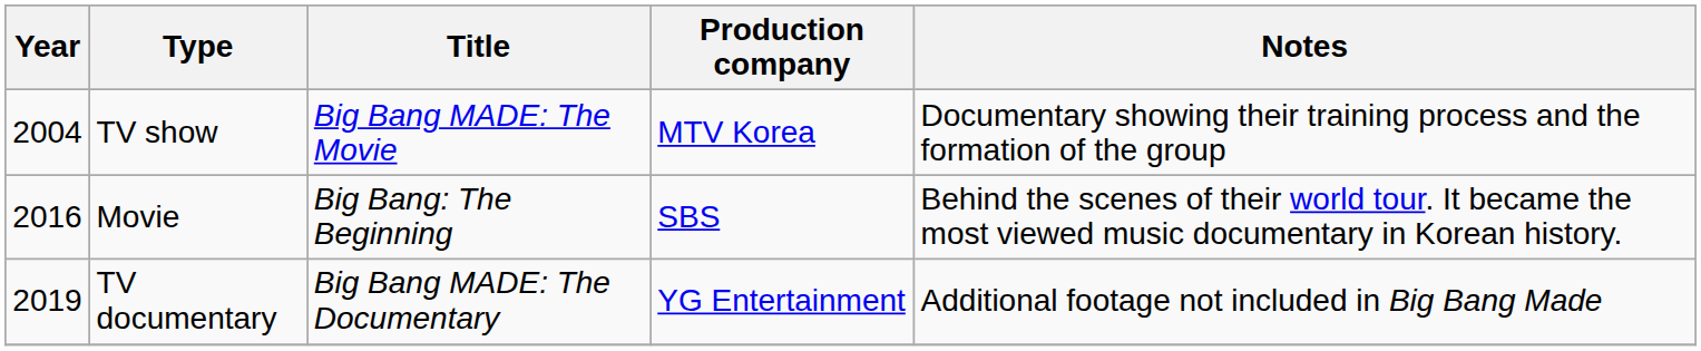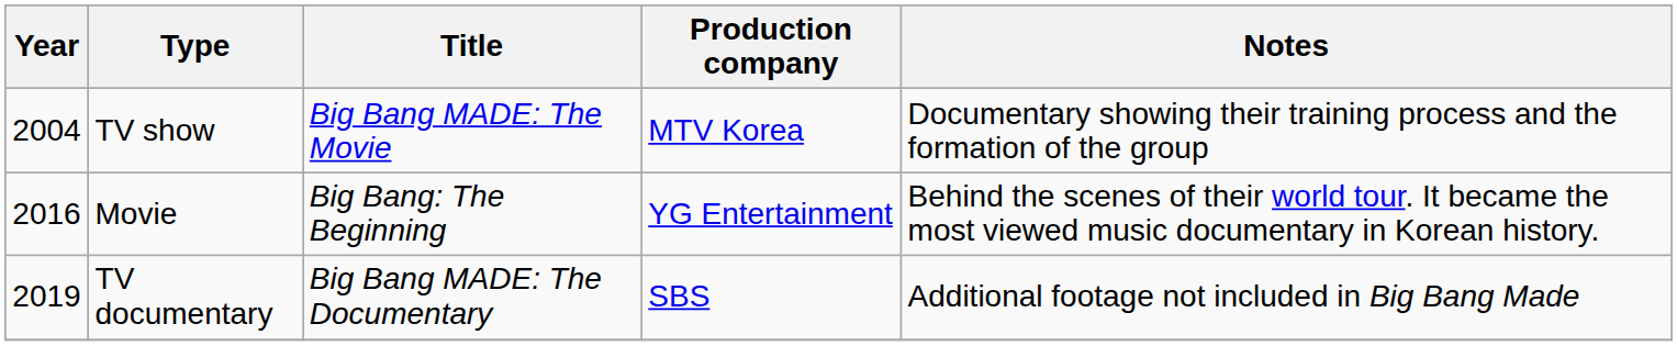Movie | Production company: SBS -> YG Entertainment
TV documentary | Production company: YG Entertainment -> SBS
